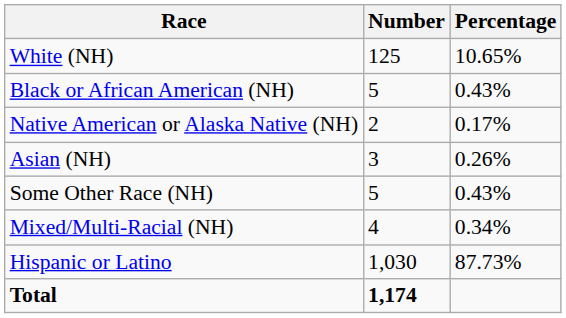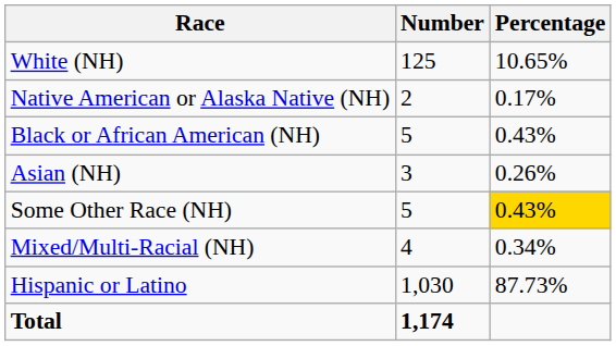rows swapped: Black or African American (NH) <-> Native American or Alaska Native (NH)
Some Other Race (NH) | Percentage: no background -> gold background
